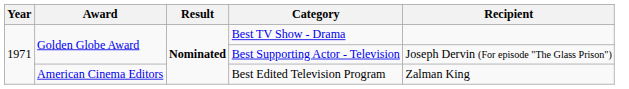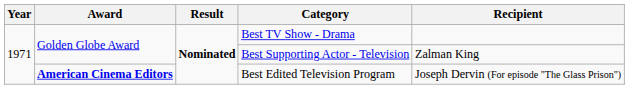Best Supporting Actor - Television | Recipient: Joseph Dervin (For episode "The Glass Prison") -> Zalman King
Best Edited Television Program | Award: normal -> bold
Best Edited Television Program | Recipient: Zalman King -> Joseph Dervin (For episode "The Glass Prison")
